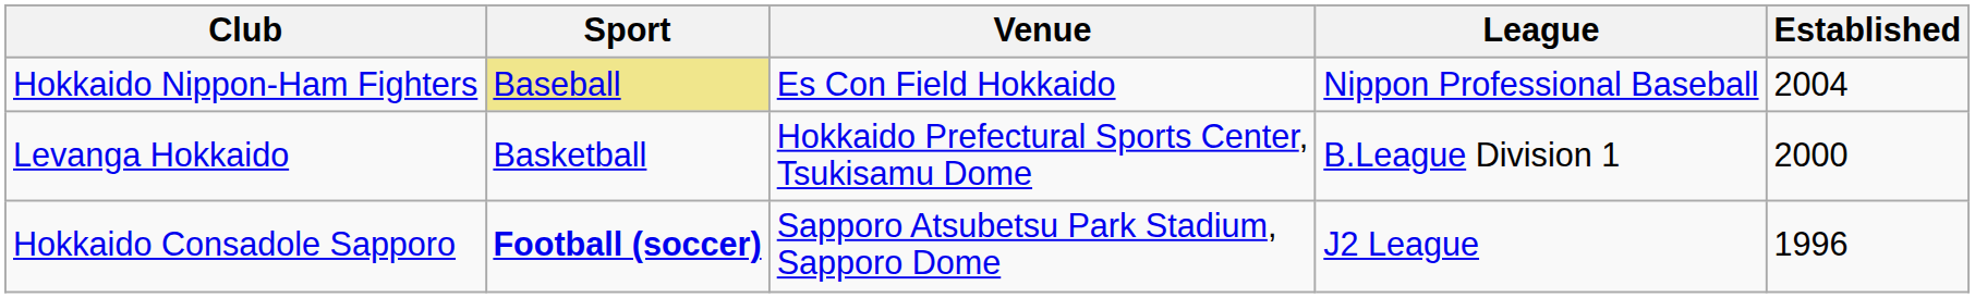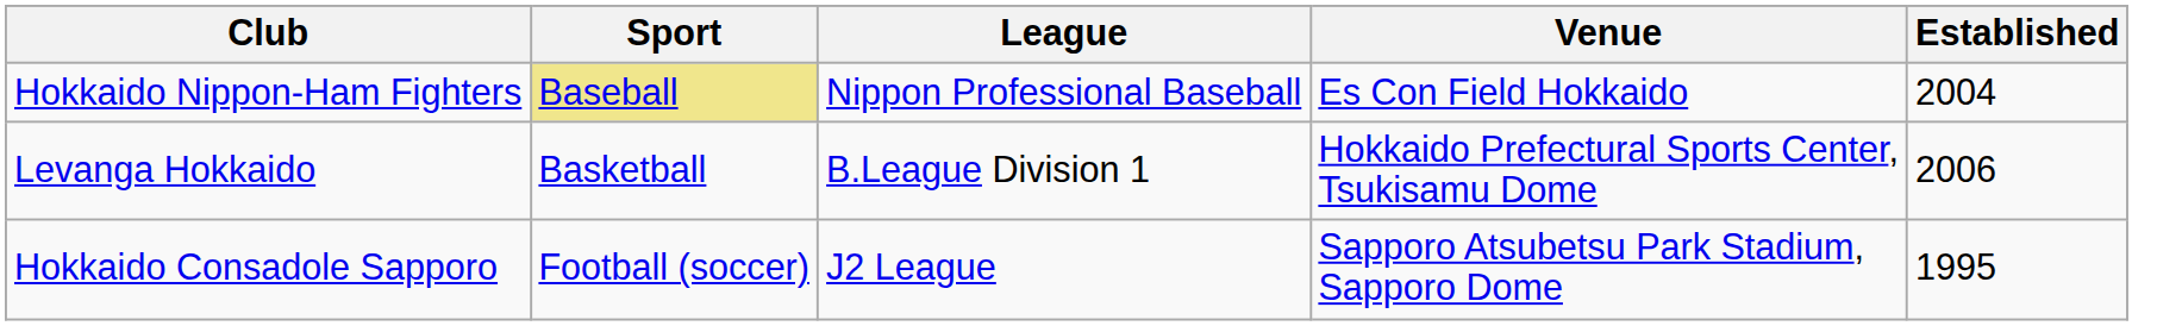columns swapped: League <-> Venue
Levanga Hokkaido | Established: 2000 -> 2006
Hokkaido Consadole Sapporo | Sport: bold -> normal
Hokkaido Consadole Sapporo | Established: 1996 -> 1995
